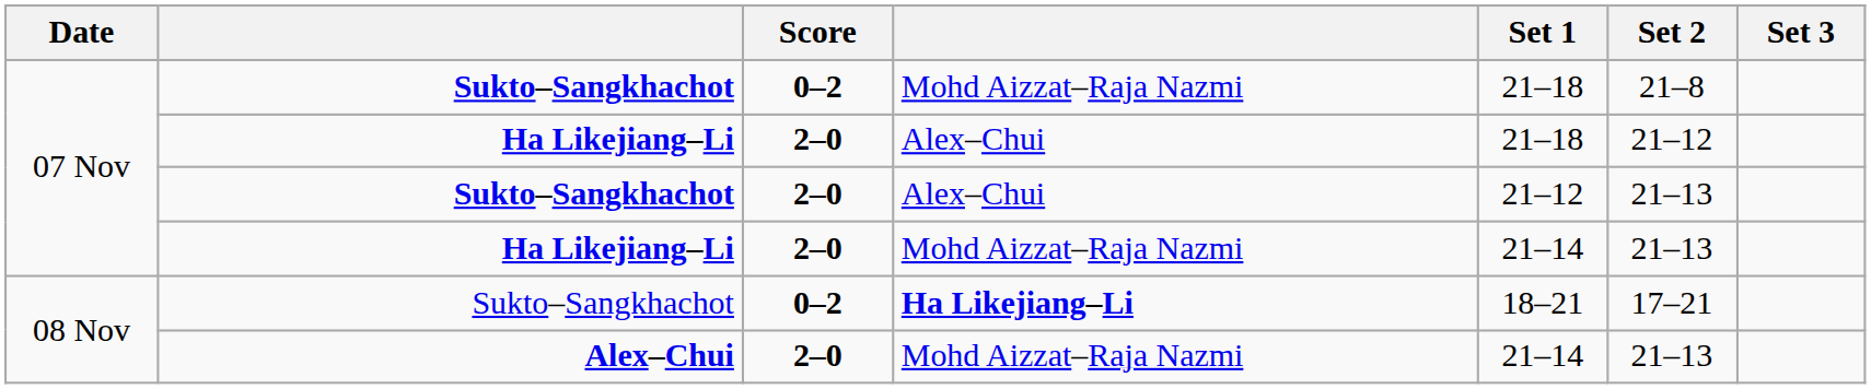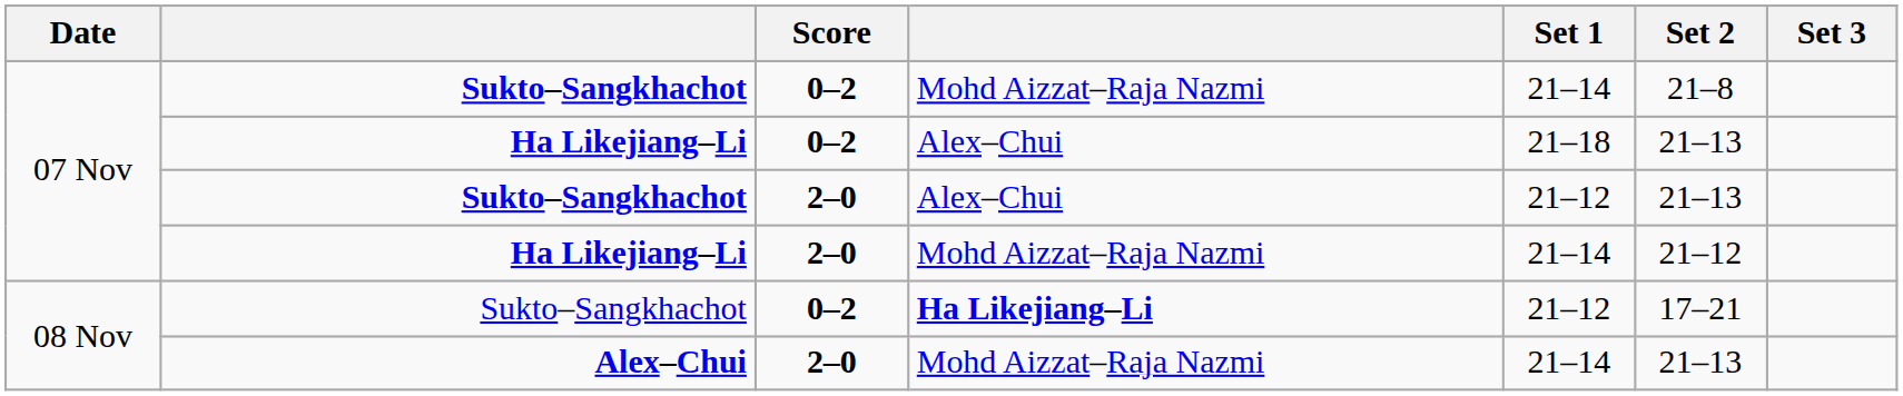Sukto–Sangkhachot / Mohd Aizzat–Raja Nazmi | Set 1: 21–18 -> 21–14
Ha Likejiang–Li / Alex–Chui | Score: 2–0 -> 0–2
Ha Likejiang–Li / Alex–Chui | Set 2: 21–12 -> 21–13
Ha Likejiang–Li / Mohd Aizzat–Raja Nazmi | Set 2: 21–13 -> 21–12
Sukto–Sangkhachot / Ha Likejiang–Li | Set 1: 18–21 -> 21–12
